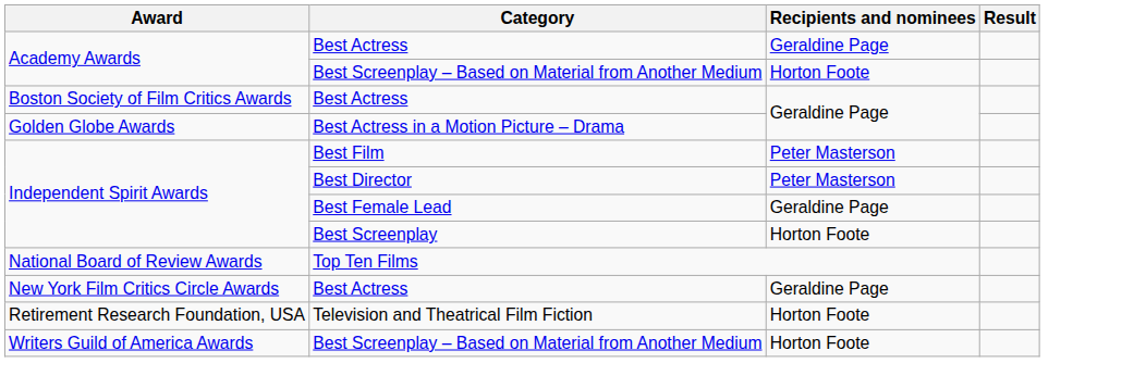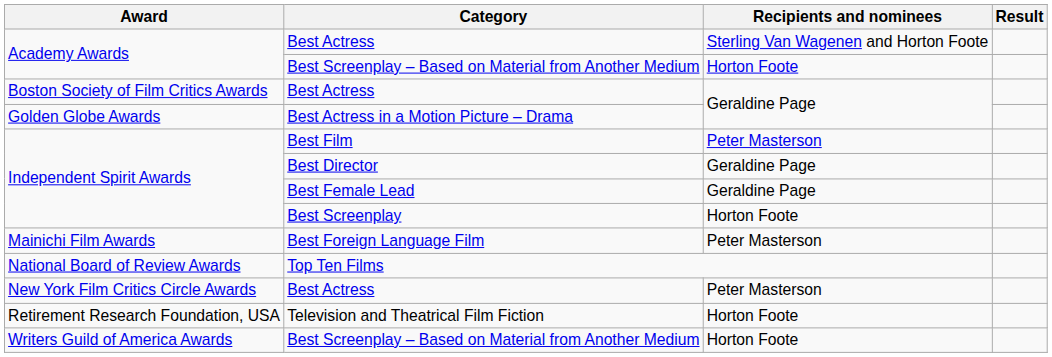Academy Awards / Best Actress | Recipients and nominees: Geraldine Page -> Sterling Van Wagenen and Horton Foote
Best Director | Recipients and nominees: Peter Masterson -> Geraldine Page
+ row: Mainichi Film Awards | Best Foreign Language Film | Peter Masterson
New York Film Critics Circle Awards / Best Actress | Recipients and nominees: Geraldine Page -> Peter Masterson
